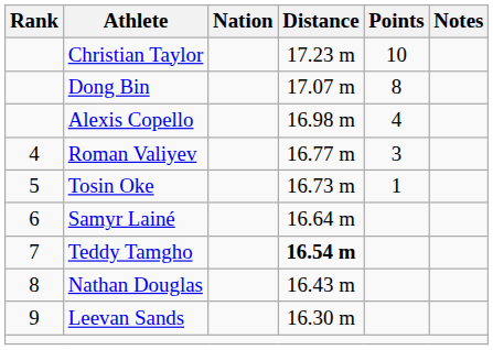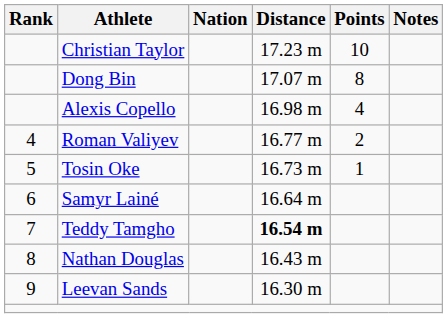Roman Valiyev | Points: 3 -> 2
